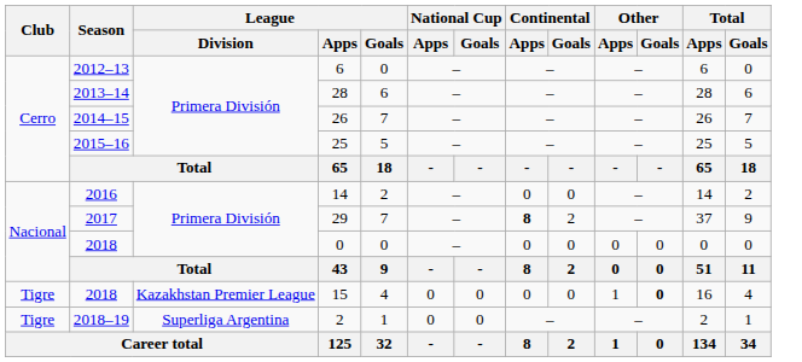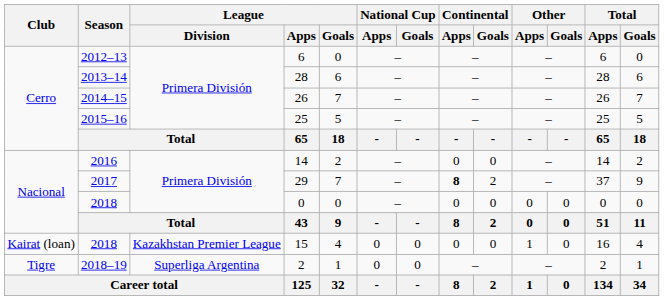15 | Club: Tigre -> Kairat (loan)
15 | Other / Goals: bold -> normal
